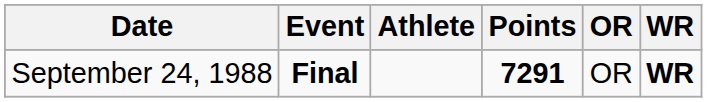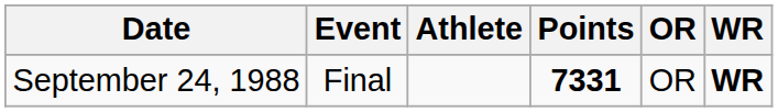September 24, 1988 | Event: bold -> normal
September 24, 1988 | Points: 7291 -> 7331
